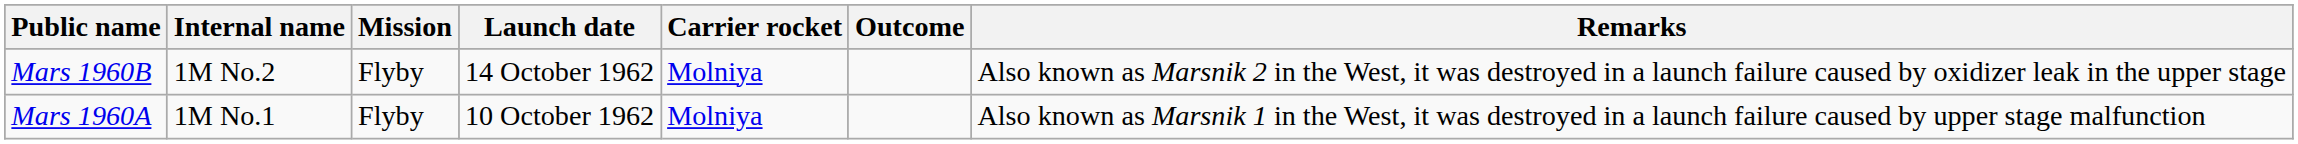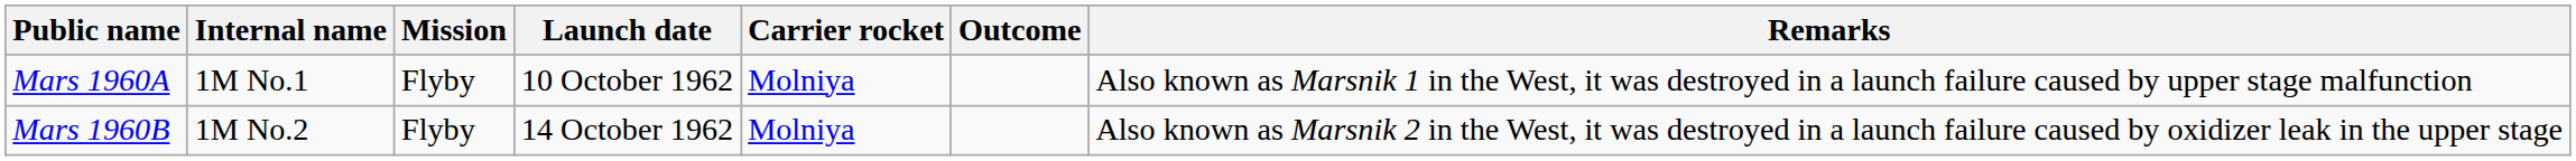rows swapped: Mars 1960A <-> Mars 1960B
